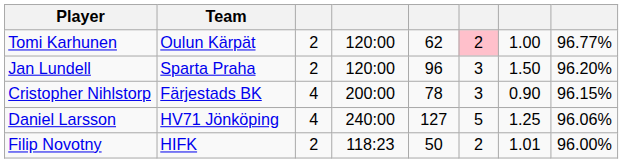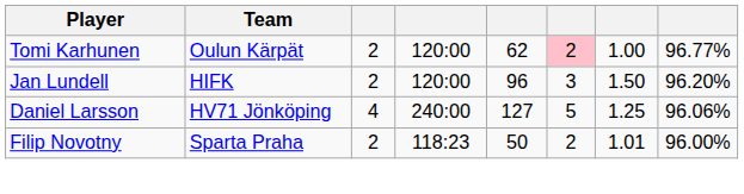Jan Lundell | Team: Sparta Praha -> HIFK
- row: Cristopher Nihlstorp | Färjestads BK | 4 | 200:00 | 78 | 3 | 0.90 | 96.15%
Filip Novotny | Team: HIFK -> Sparta Praha
